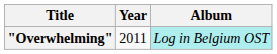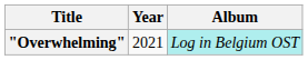"Overwhelming" | Year: 2011 -> 2021
